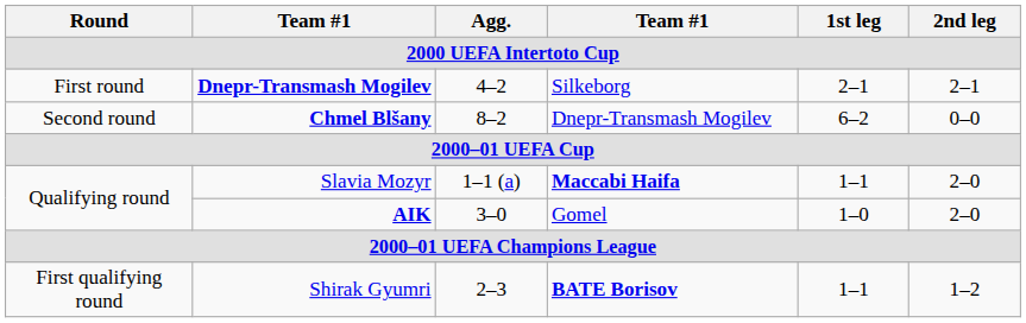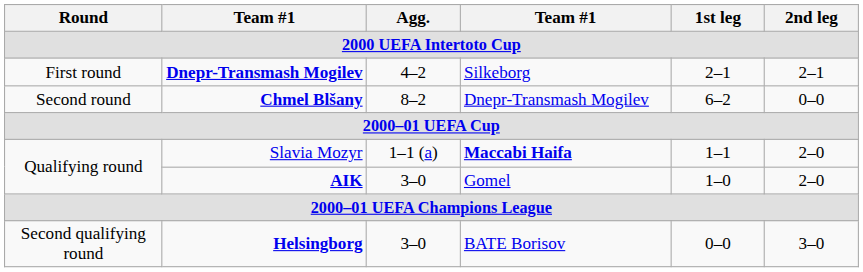- row: First qualifying round | Shirak Gyumri | 2–3 | BATE Borisov | 1–1 | 1–2
+ row: Second qualifying round | Helsingborg | 3–0 | BATE Borisov | 0–0 | 3–0
